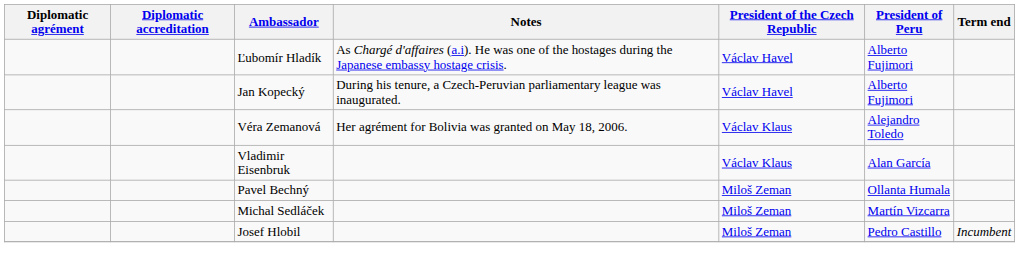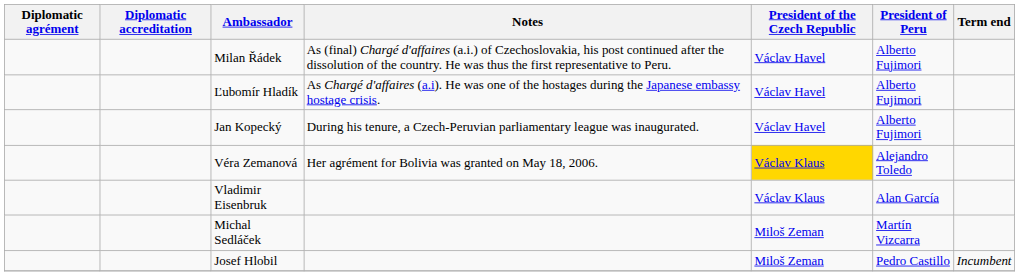+ row: Milan Řádek | As (final) Chargé d'affaires (a.i.) of Czechoslovakia, his post continued after the dissolution of the country. He was thus the first representative to Peru. | Václav Havel | Alberto Fujimori
Véra Zemanová | President of the Czech Republic: no background -> gold background
- row: Pavel Bechný | Miloš Zeman | Ollanta Humala
